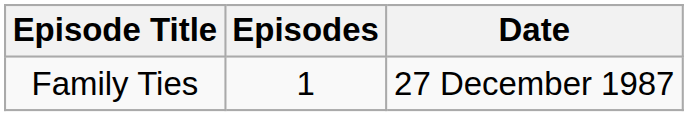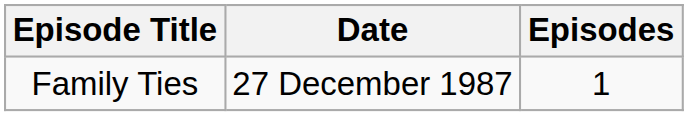columns swapped: Date <-> Episodes
